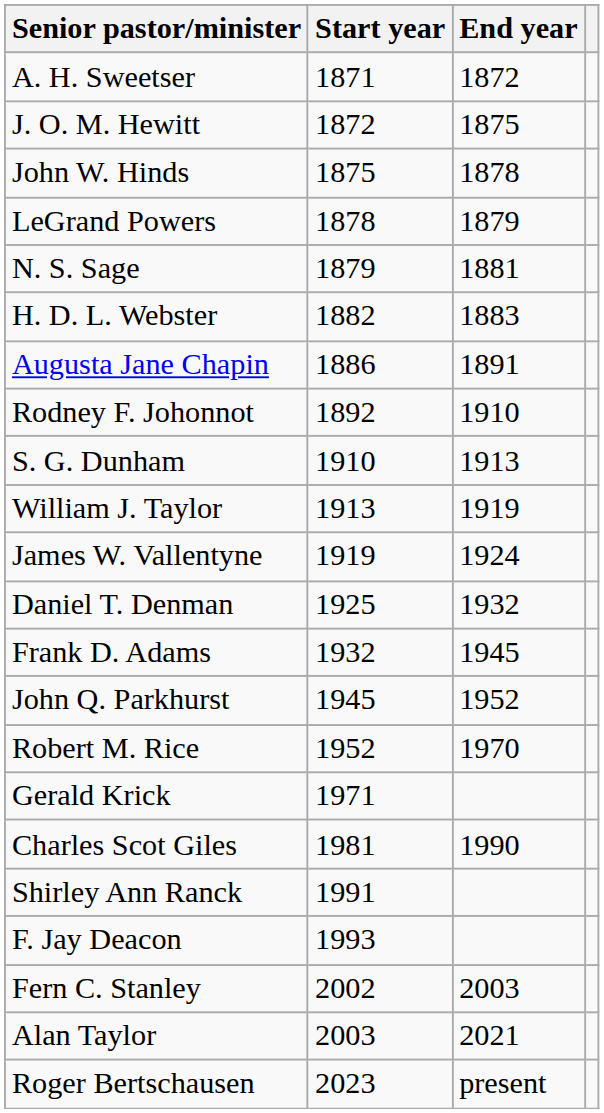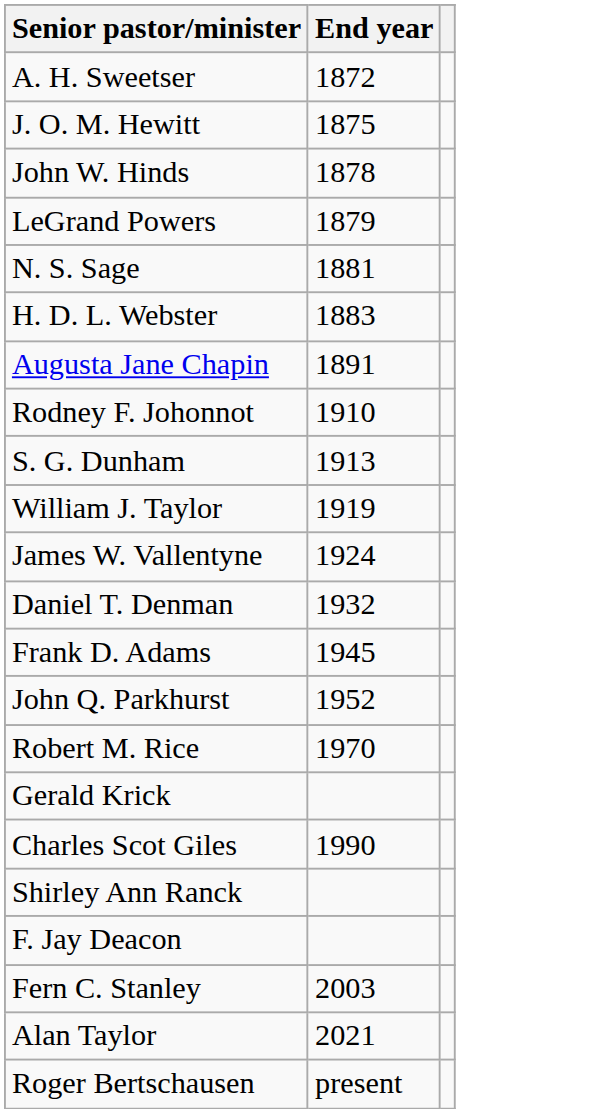- column: Start year | 1871 | 1872 | 1875 | 1878 | 1879 | 1882 | 1886 | 1892 | 1910 | 1913 | 1919 | 1925 | 1932 | 1945 | 1952 | 1971 | 1981 | 1991 | 1993 | 2002 | 2003 | 2023
